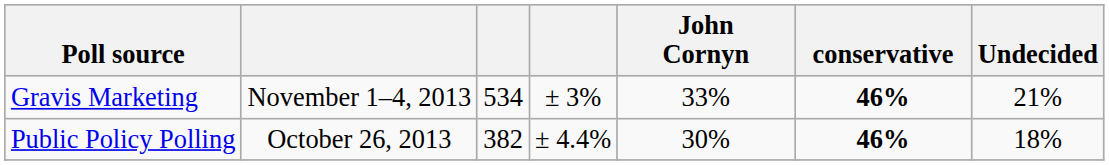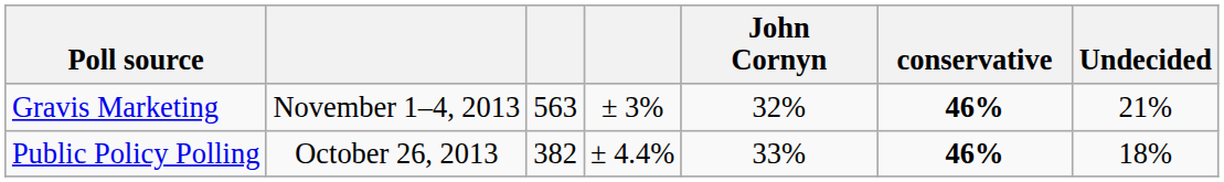Gravis Marketing | column 3: 534 -> 563
Gravis Marketing | John Cornyn: 33% -> 32%
Public Policy Polling | John Cornyn: 30% -> 33%
